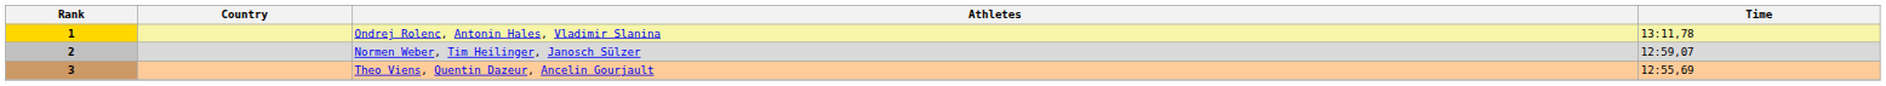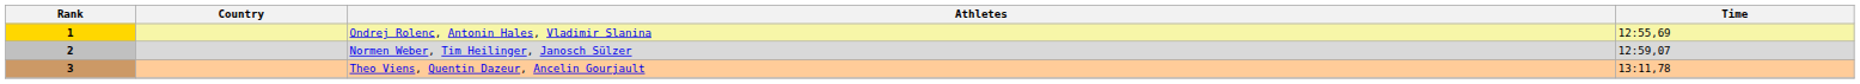1 | Time: 13:11,78 -> 12:55,69
3 | Time: 12:55,69 -> 13:11,78
